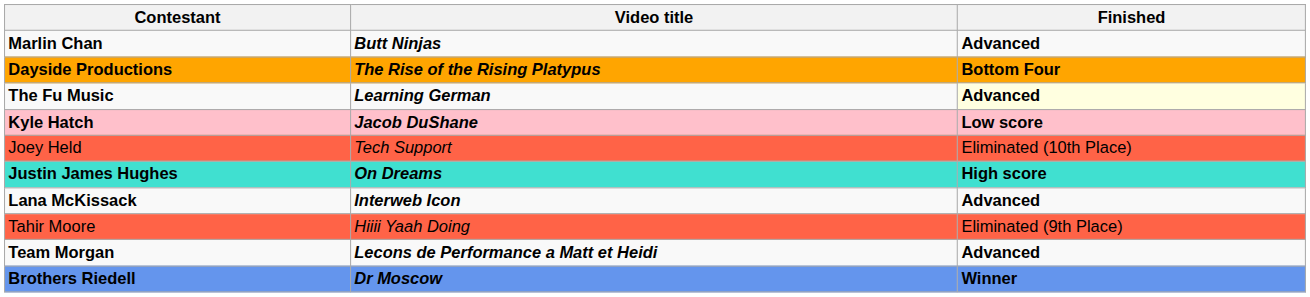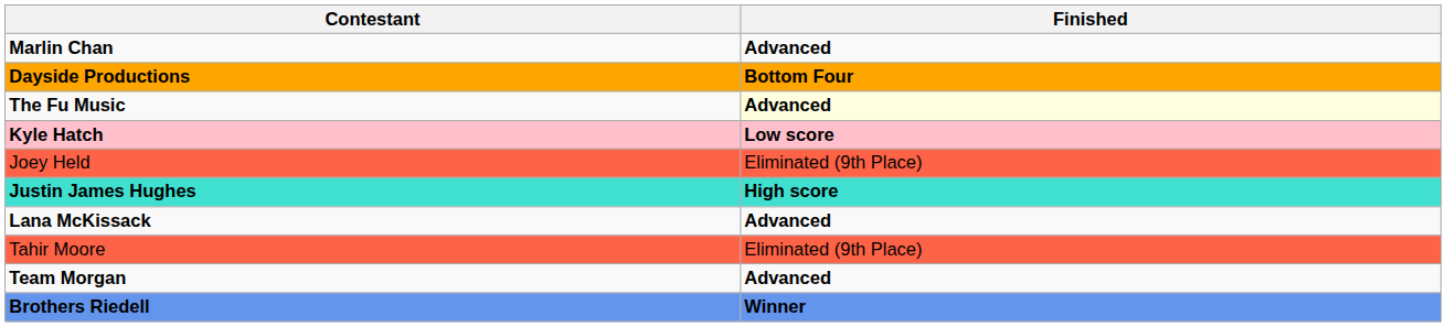- column: Video title | Butt Ninjas | The Rise of the Rising Platypus | Learning German | Jacob DuShane | Tech Support | On Dreams | Interweb Icon | Hiiii Yaah Doing | Lecons de Performance a Matt et Heidi | Dr Moscow
Joey Held | Finished: Eliminated (10th Place) -> Eliminated (9th Place)
